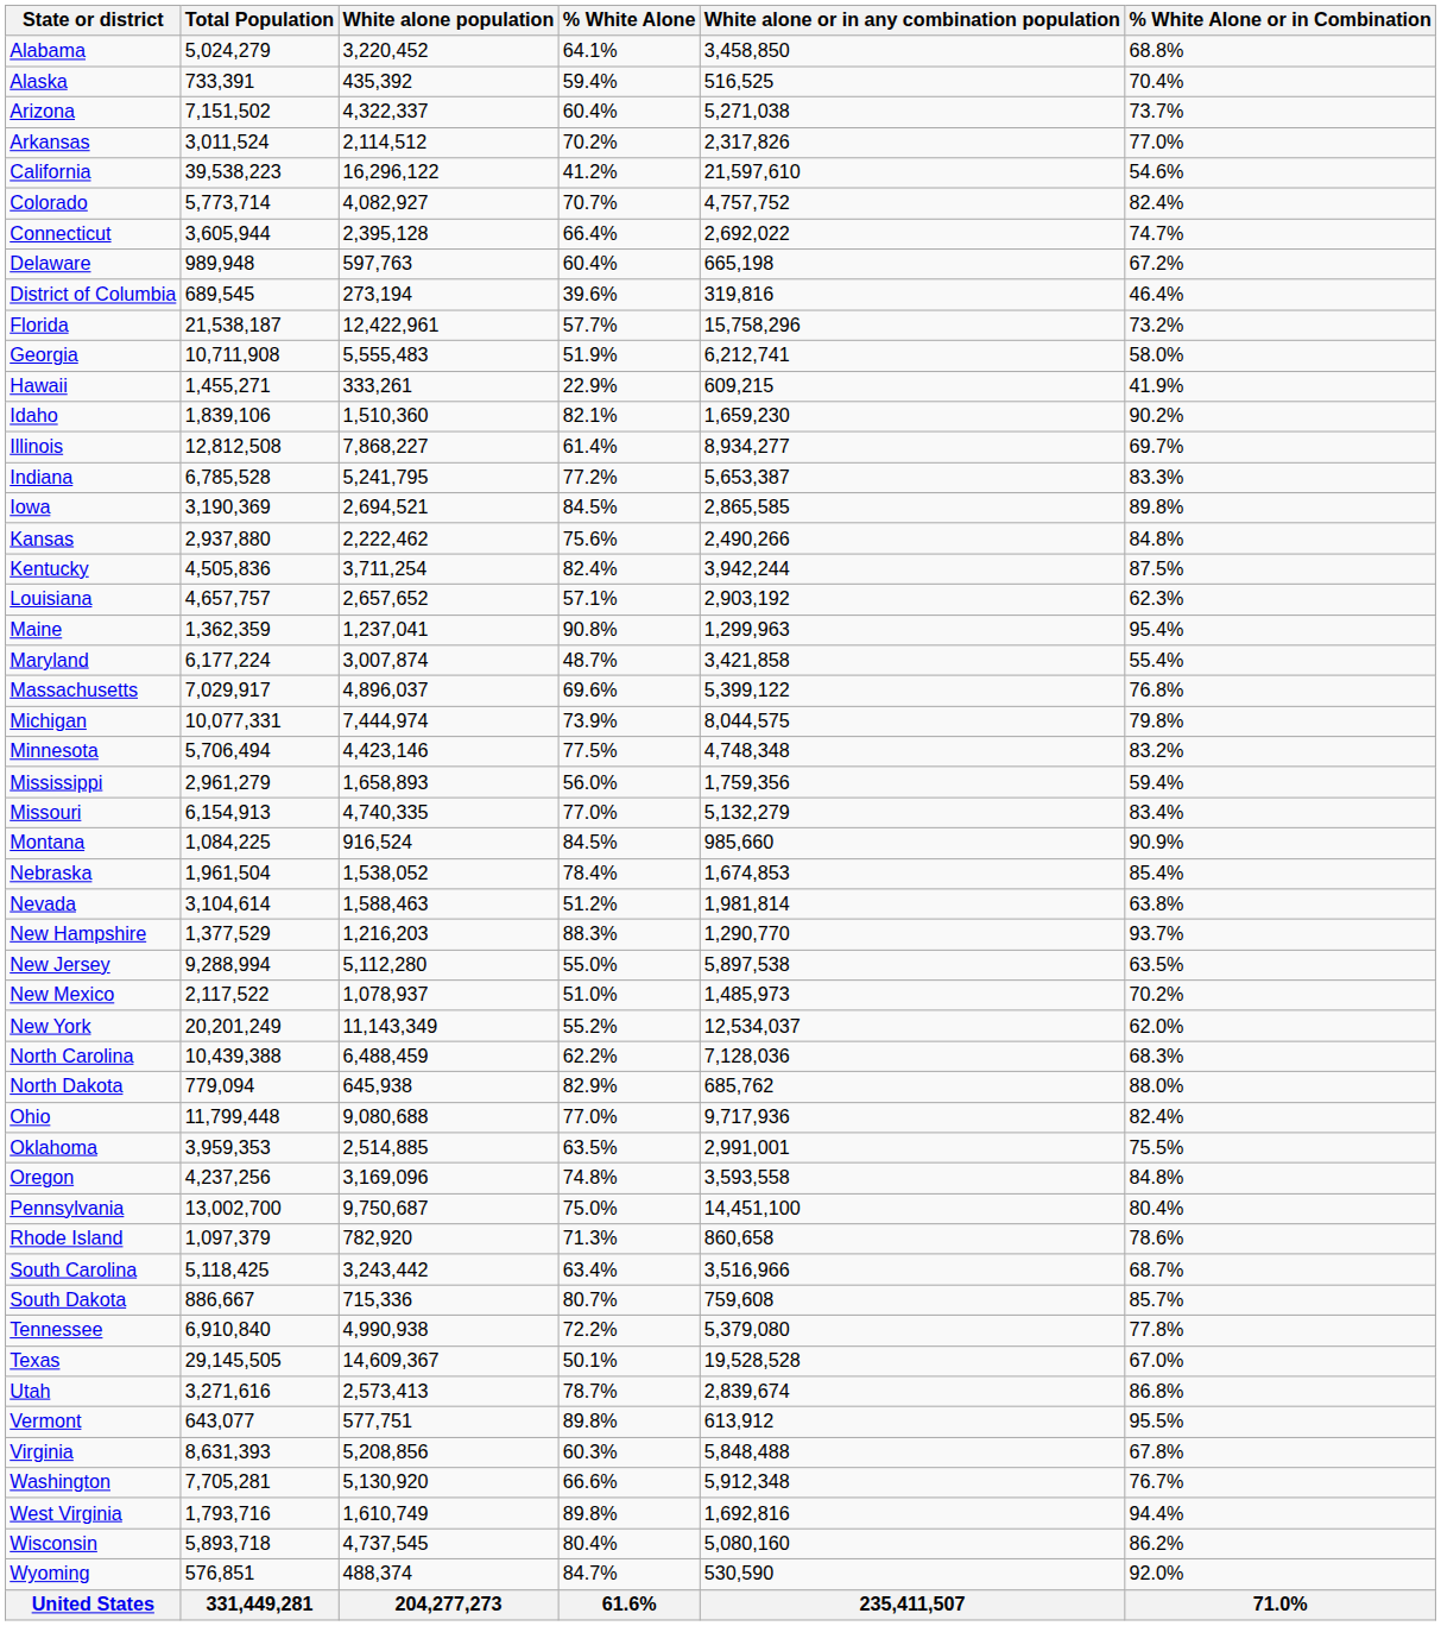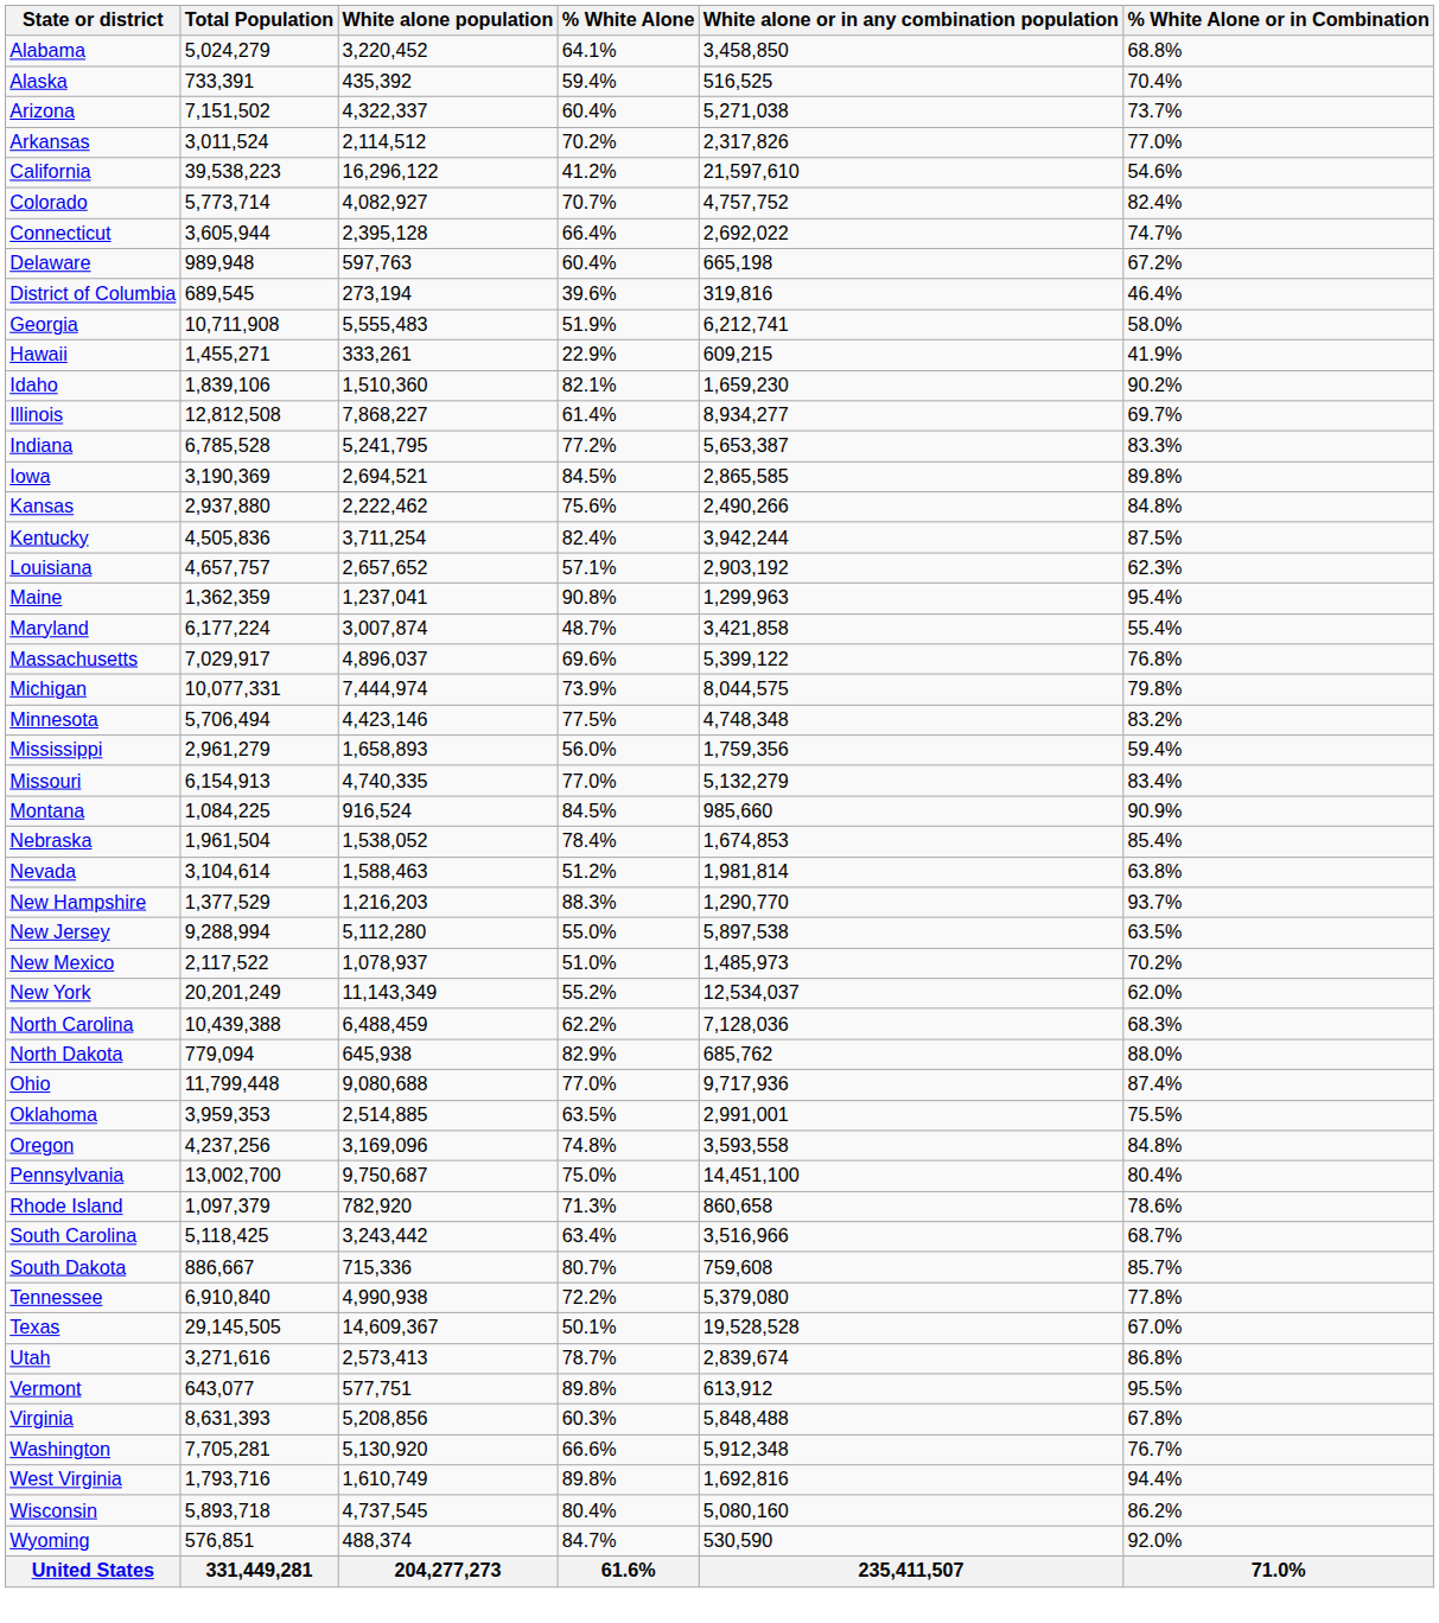- row: Florida | 21,538,187 | 12,422,961 | 57.7% | 15,758,296 | 73.2%
Ohio | % White Alone or in Combination: 82.4% -> 87.4%
